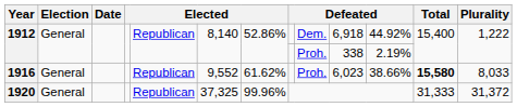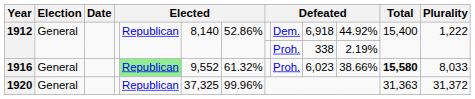1916 | column 5: no background -> lightgreen background
1916 | column 7: 61.62% -> 61.32%
1920 | Total: 31,333 -> 31,363
